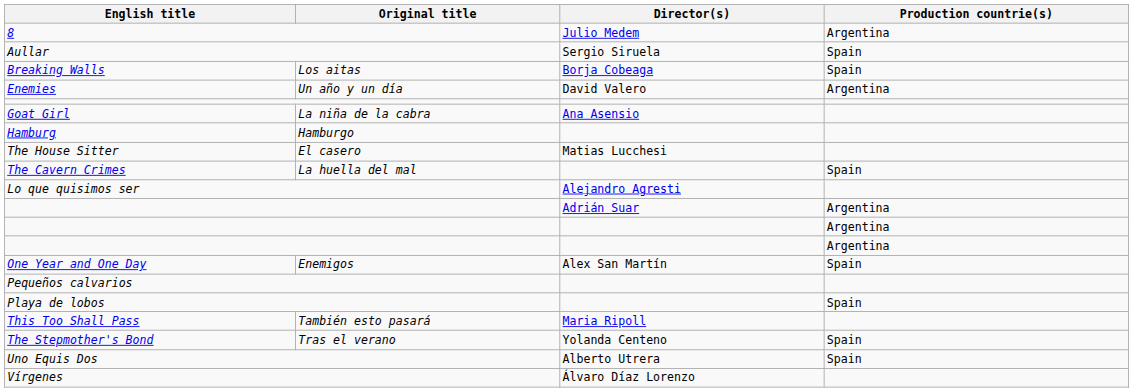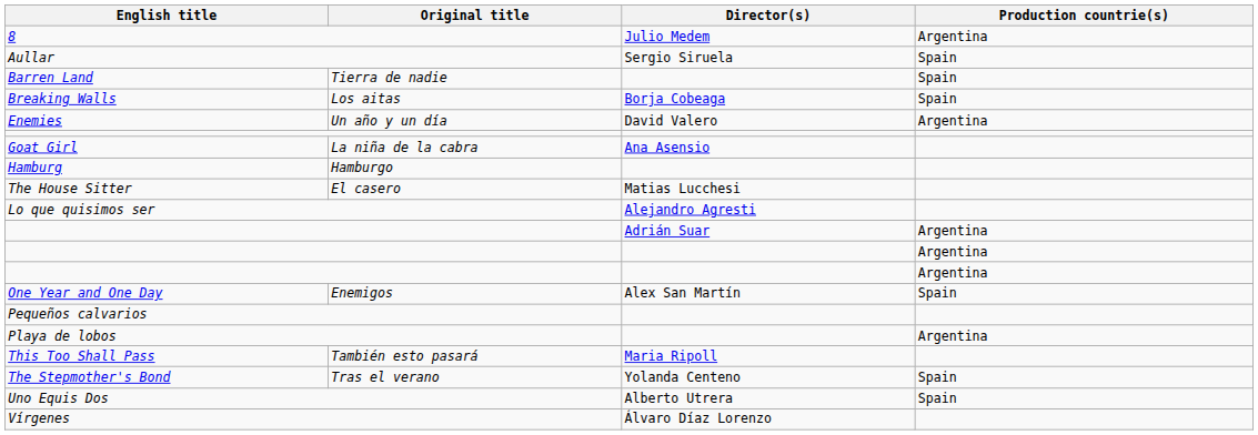+ row: Barren Land | Tierra de nadie | Spain
- row: The Cavern Crimes | La huella del mal | Spain
Playa de lobos | Production countrie(s): Spain -> Argentina
